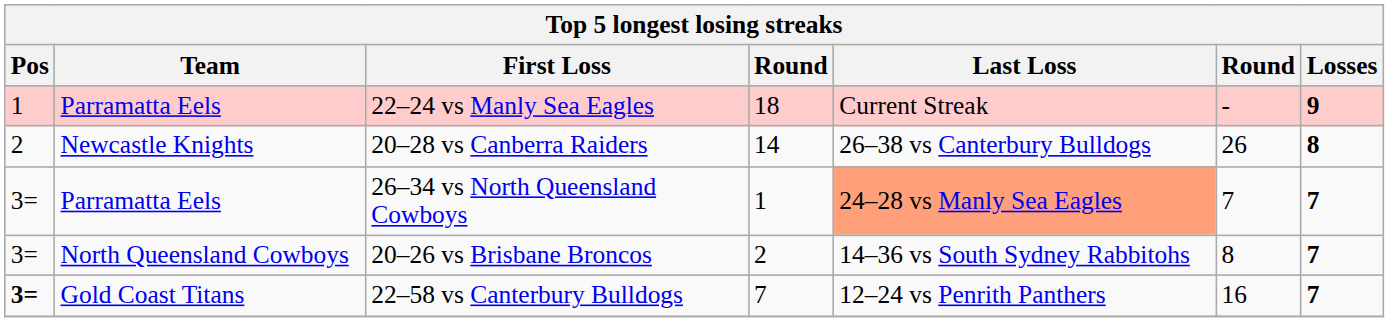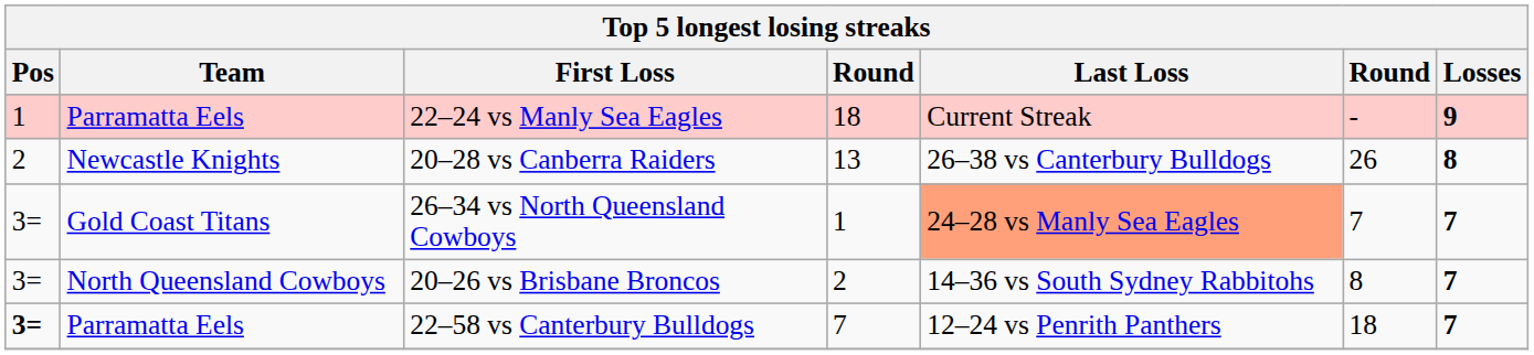20–28 vs Canberra Raiders | column 4: 14 -> 13
26–34 vs North Queensland Cowboys | Team: Parramatta Eels -> Gold Coast Titans
22–58 vs Canterbury Bulldogs | Team: Gold Coast Titans -> Parramatta Eels
22–58 vs Canterbury Bulldogs | column 6: 16 -> 18
